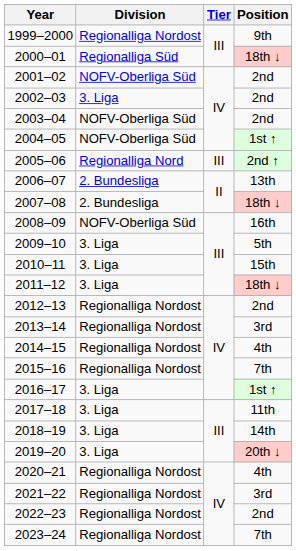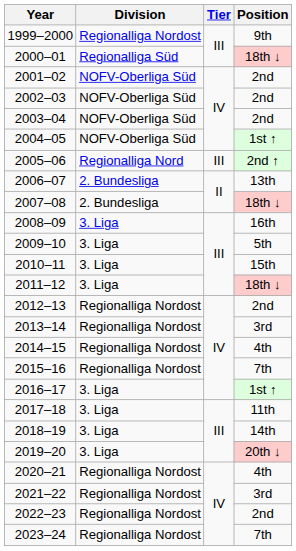2002–03 | Division: 3. Liga -> NOFV-Oberliga Süd
2008–09 | Division: NOFV-Oberliga Süd -> 3. Liga
